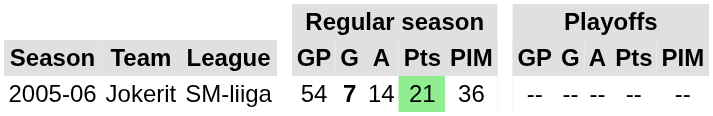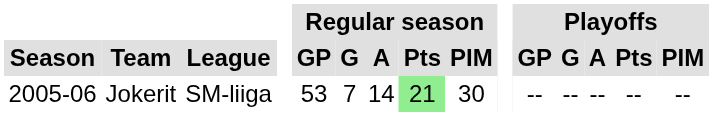Jokerit | Regular season / GP: 54 -> 53
Jokerit | Regular season / G: bold -> normal
Jokerit | Regular season / PIM: 36 -> 30
